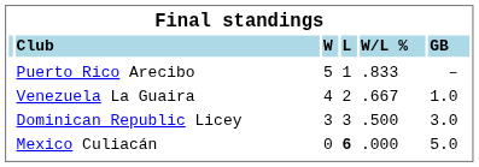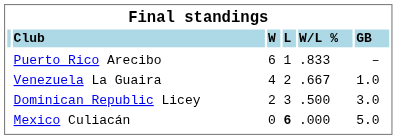Puerto Rico Arecibo | column 3: 5 -> 6
Dominican Republic Licey | column 3: 3 -> 2
